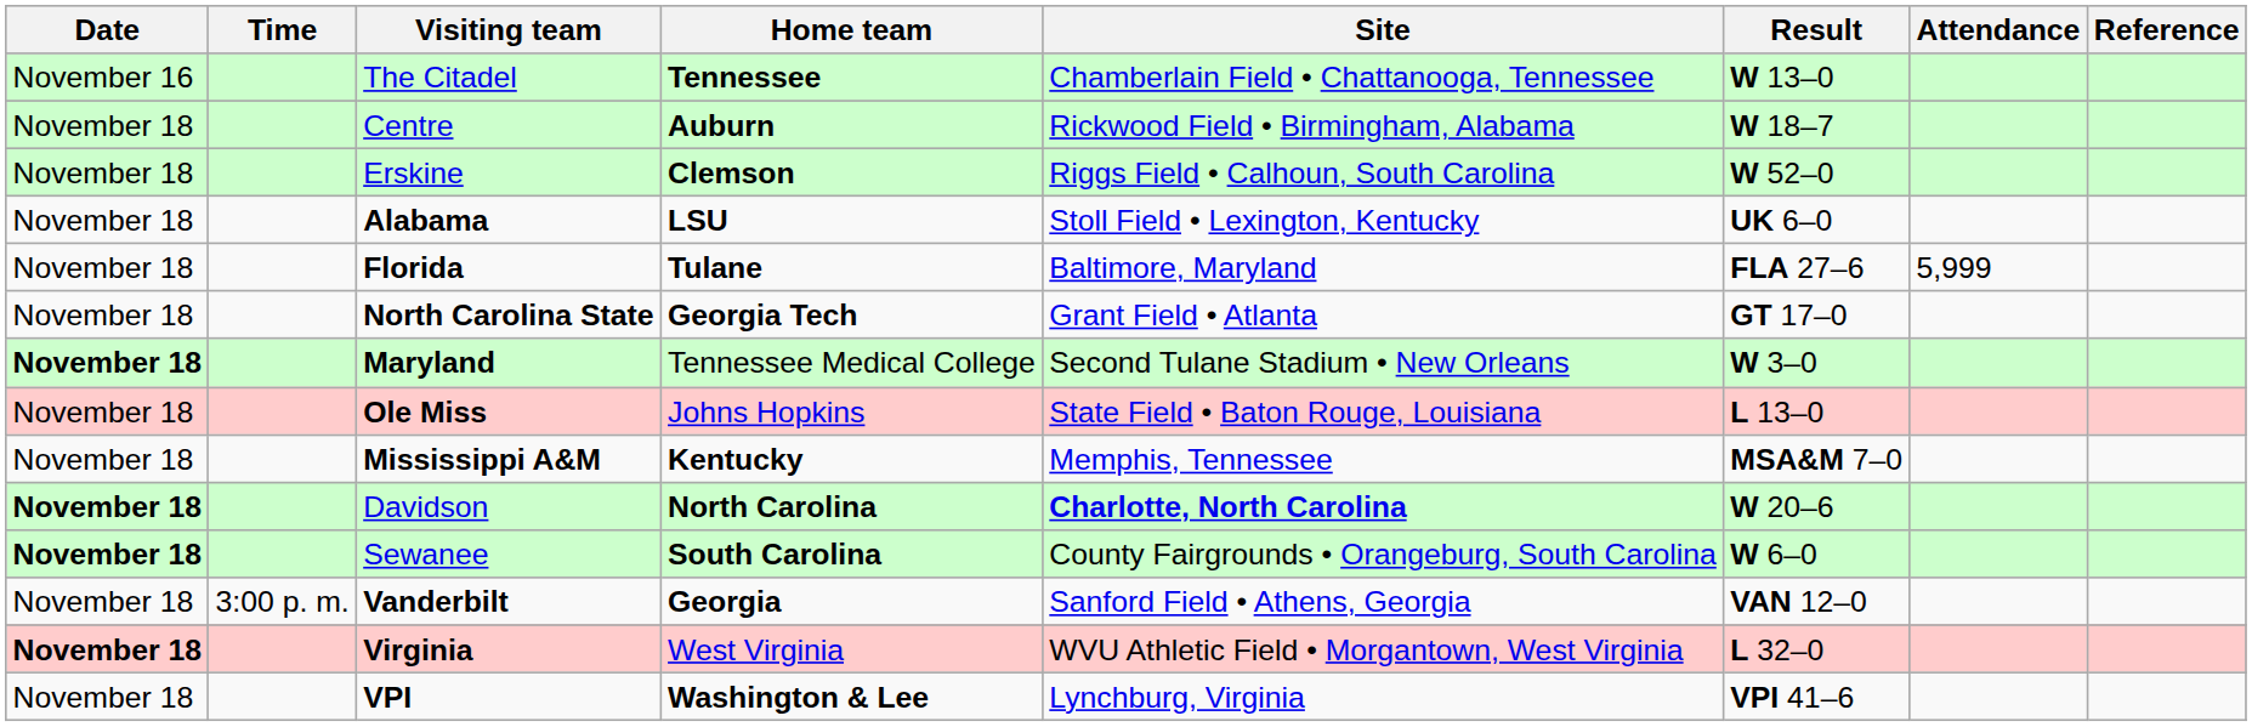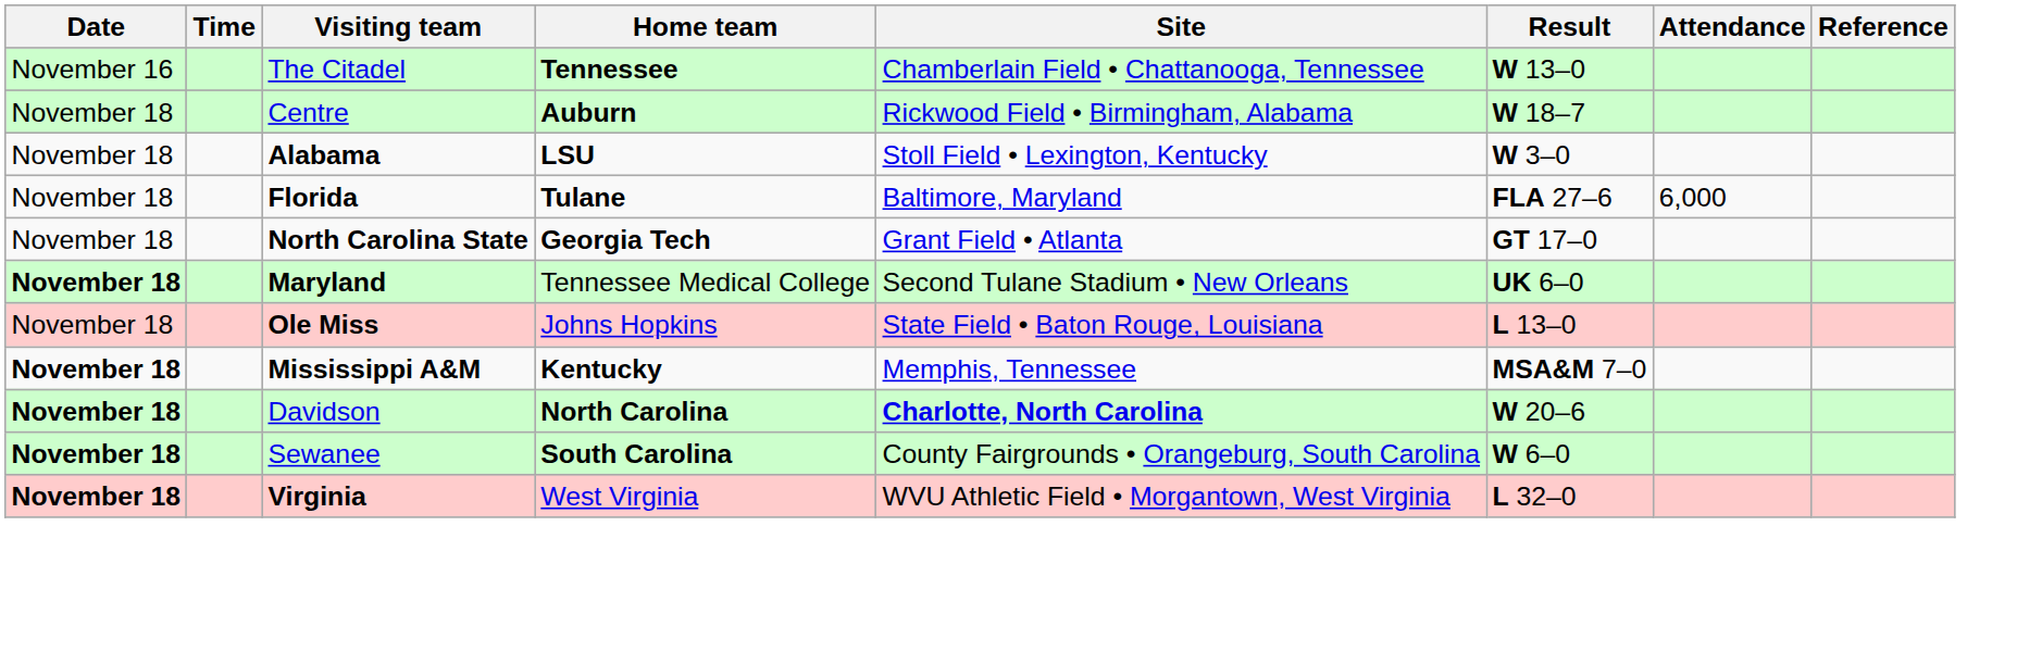- row: November 18 | Erskine | Clemson | Riggs Field • Calhoun, South Carolina | W 52–0
Alabama | Result: UK 6–0 -> W 3–0
Florida | Attendance: 5,999 -> 6,000
Maryland | Result: W 3–0 -> UK 6–0
Mississippi A&M | Date: normal -> bold
- row: November 18 | 3:00 p. m. | Vanderbilt | Georgia | Sanford Field • Athens, Georgia | VAN 12–0
- row: November 18 | VPI | Washington & Lee | Lynchburg, Virginia | VPI 41–6
